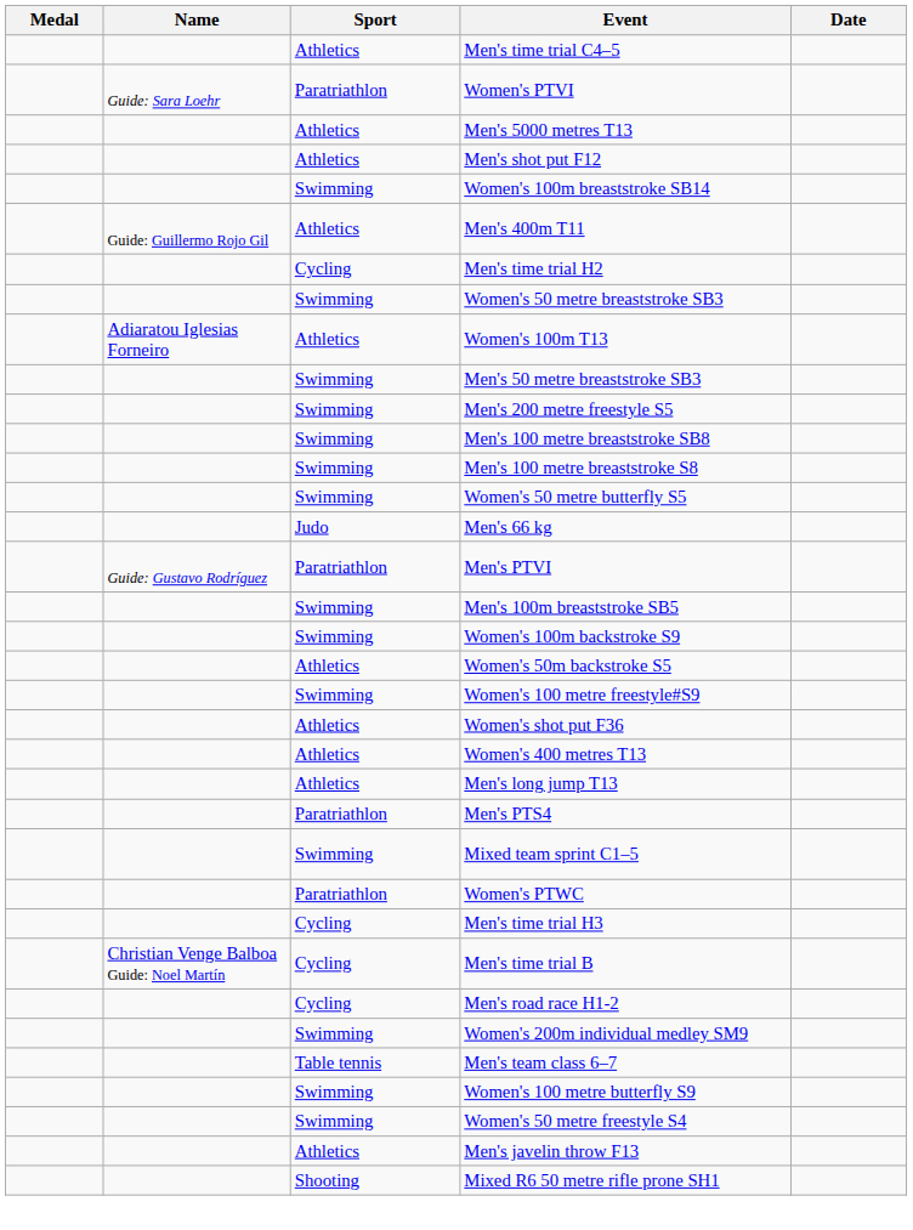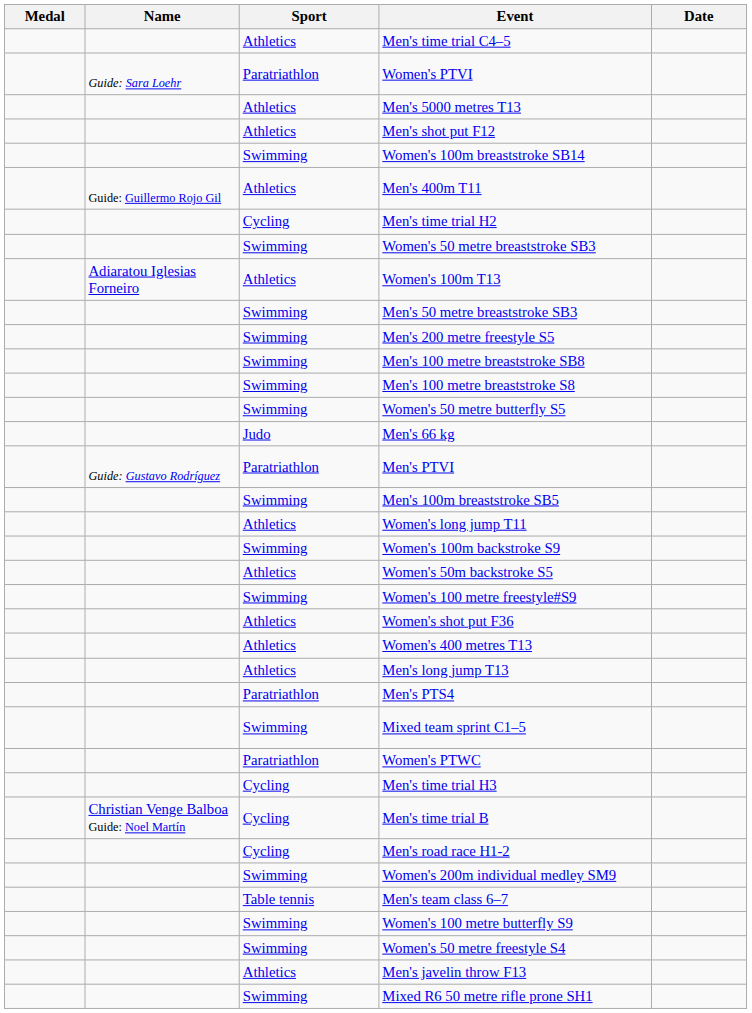+ row: Athletics | Women's long jump T11
Mixed R6 50 metre rifle prone SH1 | Sport: Shooting -> Swimming
